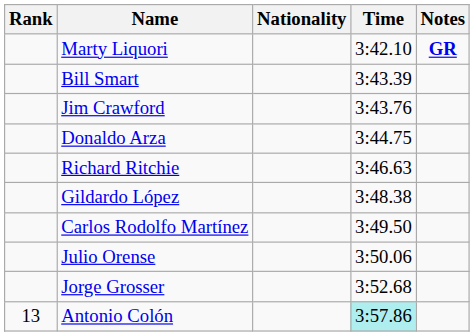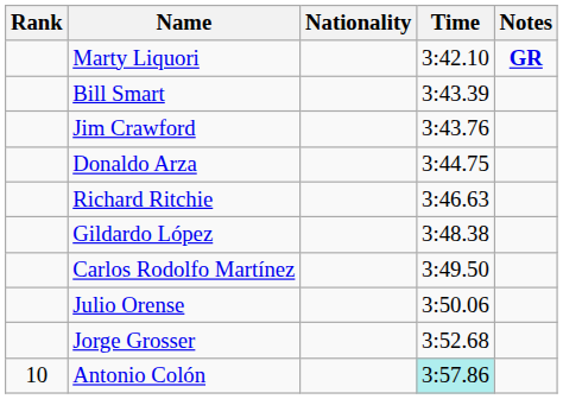Antonio Colón | Rank: 13 -> 10
